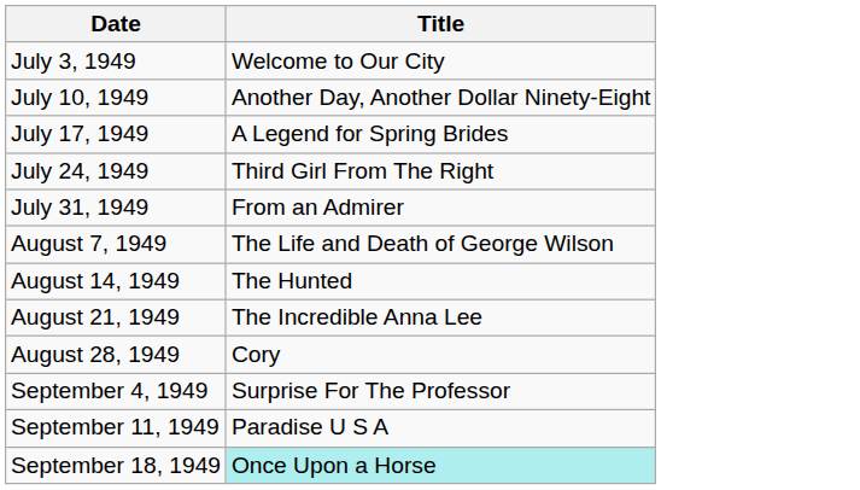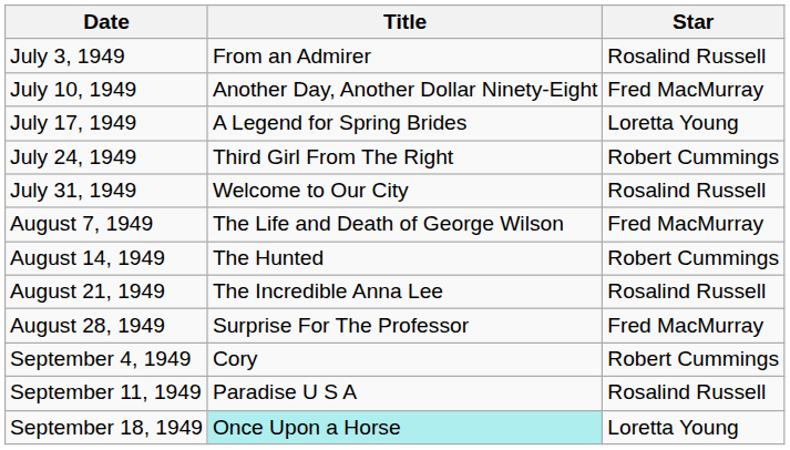+ column: Star | Rosalind Russell | Fred MacMurray | Loretta Young | Robert Cummings | Rosalind Russell | Fred MacMurray | Robert Cummings | Rosalind Russell | Fred MacMurray | Robert Cummings | Rosalind Russell | Loretta Young
July 3, 1949 | Title: Welcome to Our City -> From an Admirer
July 31, 1949 | Title: From an Admirer -> Welcome to Our City
August 28, 1949 | Title: Cory -> Surprise For The Professor
September 4, 1949 | Title: Surprise For The Professor -> Cory
